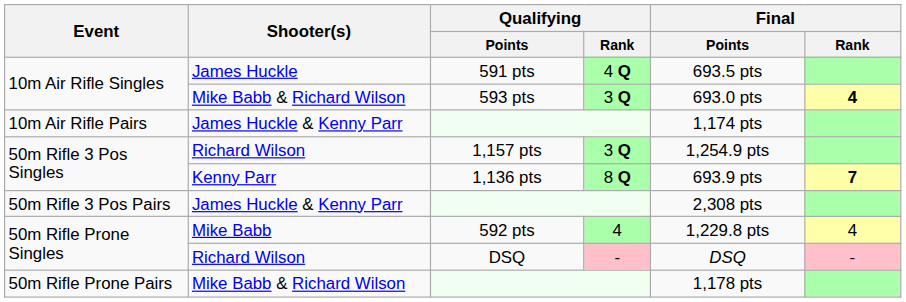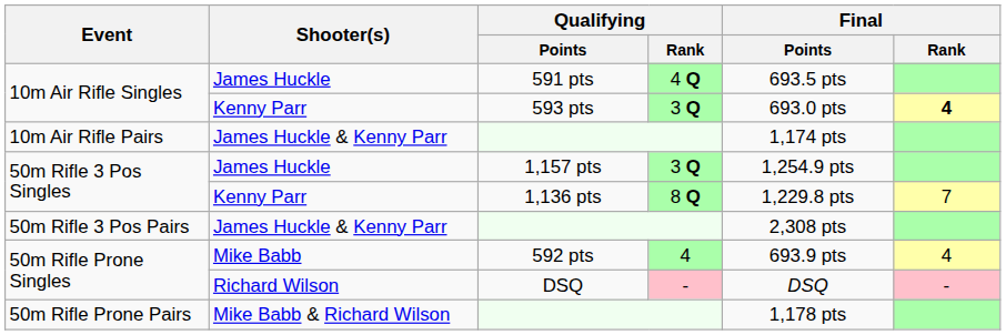593 pts | Shooter(s): Mike Babb & Richard Wilson -> Kenny Parr
1,157 pts | Shooter(s): Richard Wilson -> James Huckle
1,136 pts | Final / Points: 693.9 pts -> 1,229.8 pts
1,136 pts | Final / Rank: bold -> normal
592 pts | Final / Points: 1,229.8 pts -> 693.9 pts
